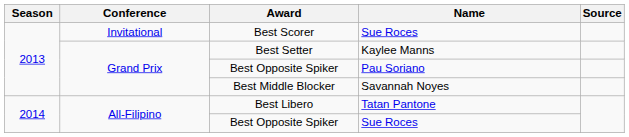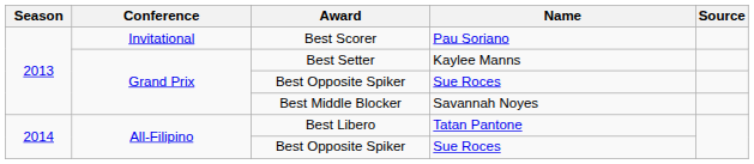Best Scorer | Name: Sue Roces -> Pau Soriano
Grand Prix / Best Opposite Spiker | Name: Pau Soriano -> Sue Roces
